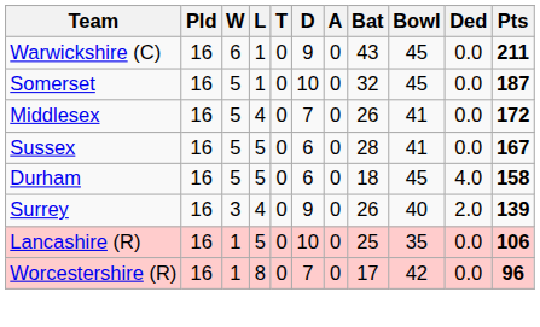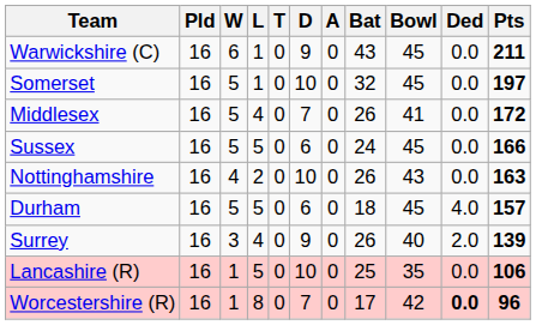Somerset | Pts: 187 -> 197
Sussex | Bat: 28 -> 24
Sussex | Bowl: 41 -> 45
Sussex | Pts: 167 -> 166
+ row: Nottinghamshire | 16 | 4 | 2 | 0 | 10 | 0 | 26 | 43 | 0.0 | 163
Durham | Pts: 158 -> 157
Worcestershire (R) | Ded: normal -> bold
